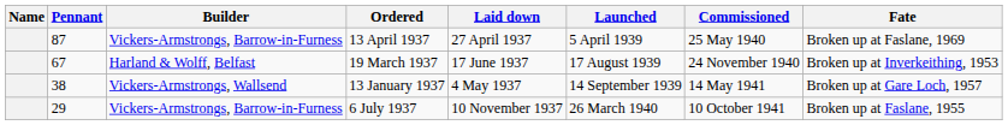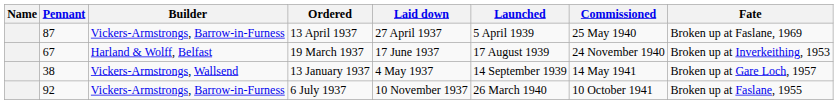6 July 1937 | Pennant: 29 -> 92
